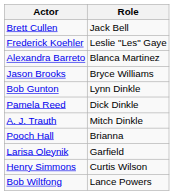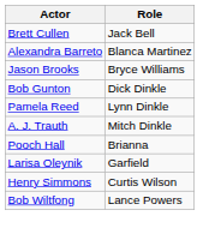- row: Frederick Koehler | Leslie "Les" Gaye
Bob Gunton | Role: Lynn Dinkle -> Dick Dinkle
Pamela Reed | Role: Dick Dinkle -> Lynn Dinkle
